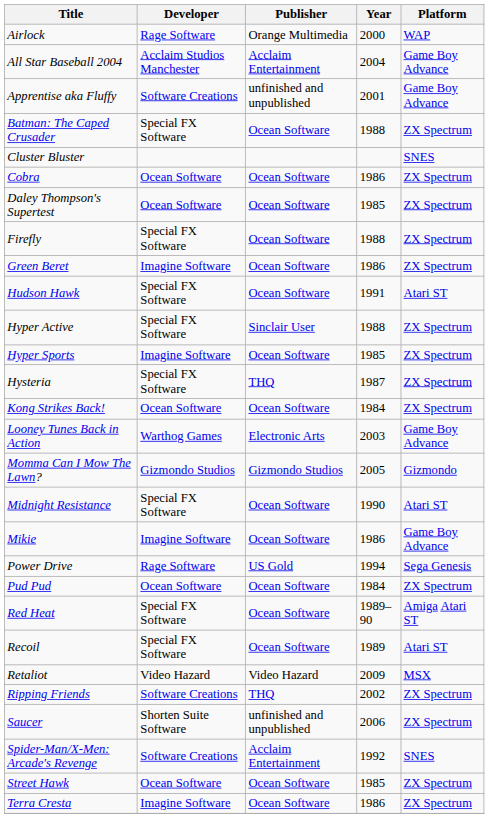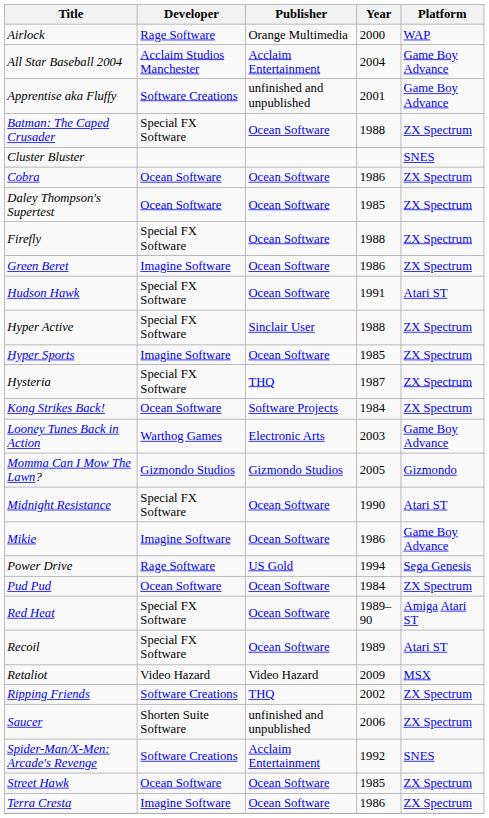Kong Strikes Back! | Publisher: Ocean Software -> Software Projects
